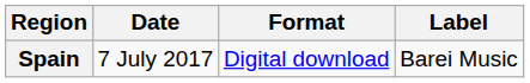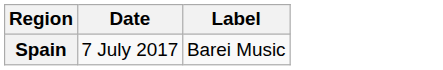- column: Format | Digital download
